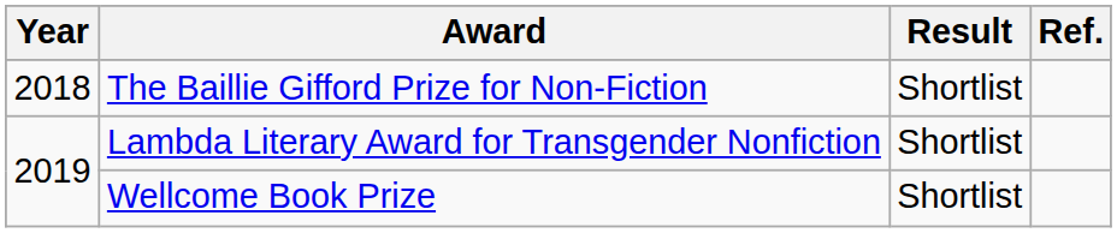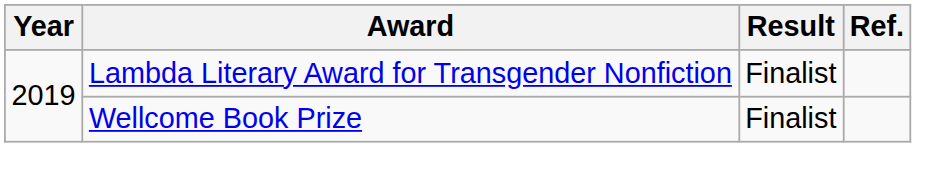- row: 2018 | The Baillie Gifford Prize for Non-Fiction | Shortlist
Lambda Literary Award for Transgender Nonfiction | Result: Shortlist -> Finalist
Wellcome Book Prize | Result: Shortlist -> Finalist
